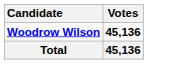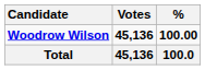+ column: % | 100.00 | 100.0
